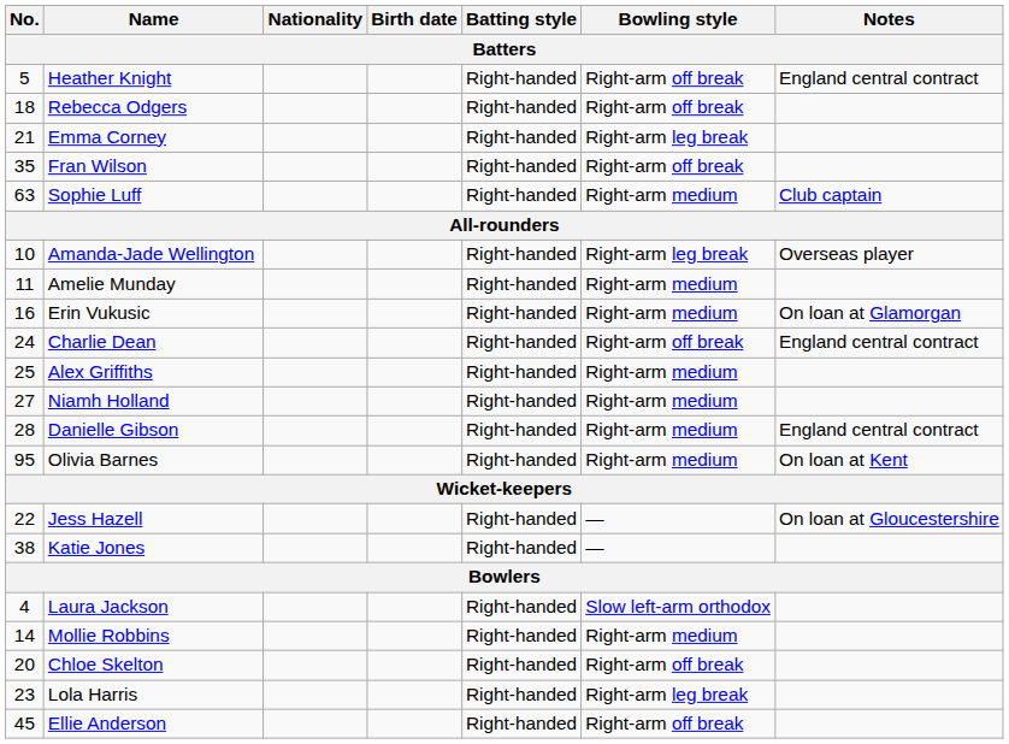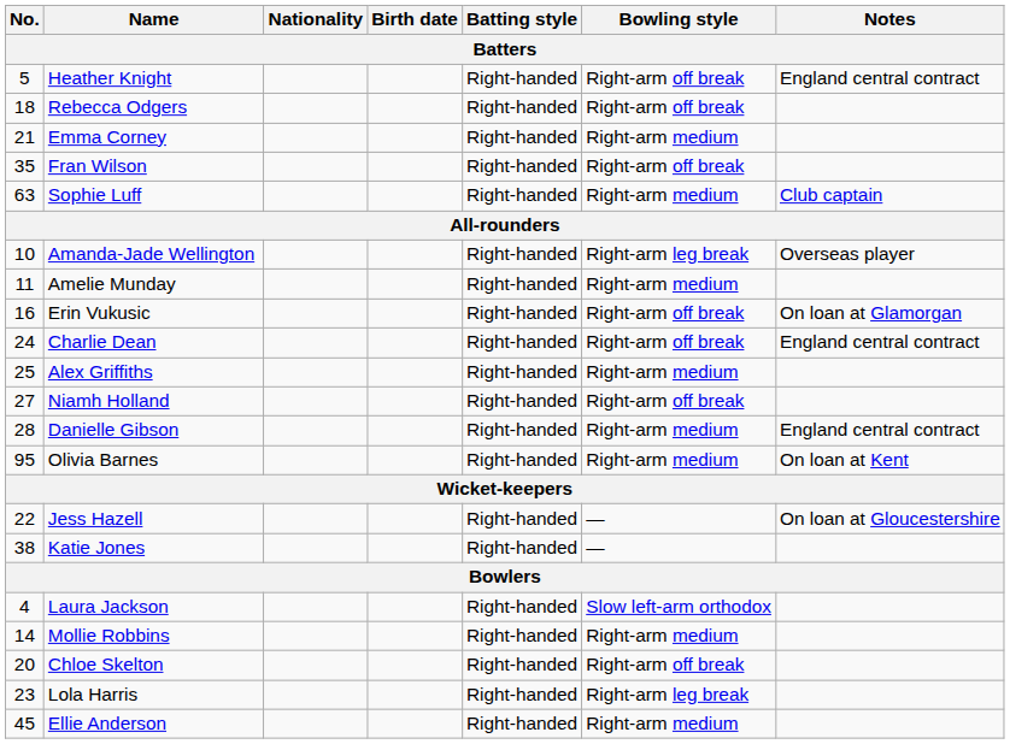Emma Corney | Bowling style: Right-arm leg break -> Right-arm medium
Erin Vukusic | Bowling style: Right-arm medium -> Right-arm off break
Niamh Holland | Bowling style: Right-arm medium -> Right-arm off break
Ellie Anderson | Bowling style: Right-arm off break -> Right-arm medium
